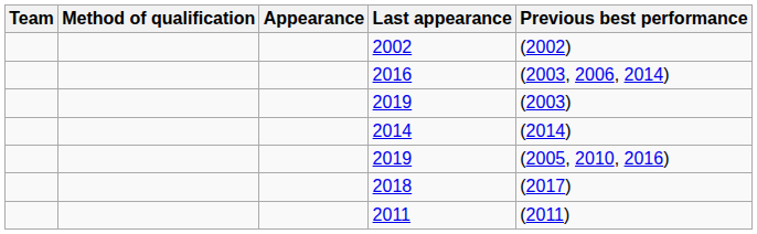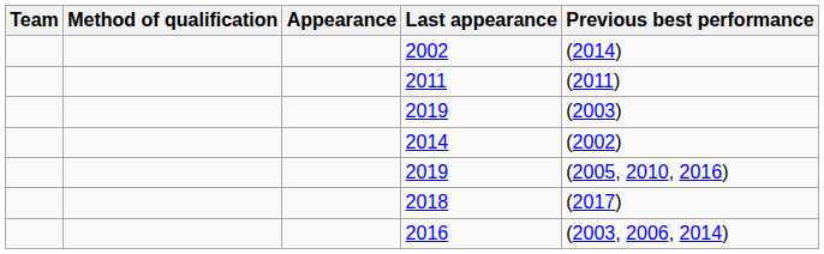2002 | Previous best performance: (2002) -> (2014)
rows swapped: 2011 <-> 2016
2014 | Previous best performance: (2014) -> (2002)
